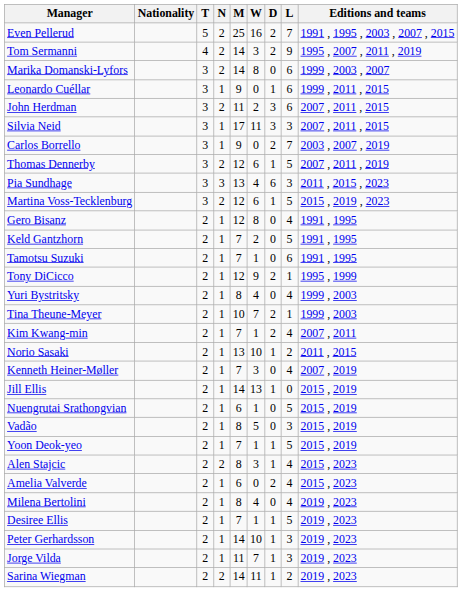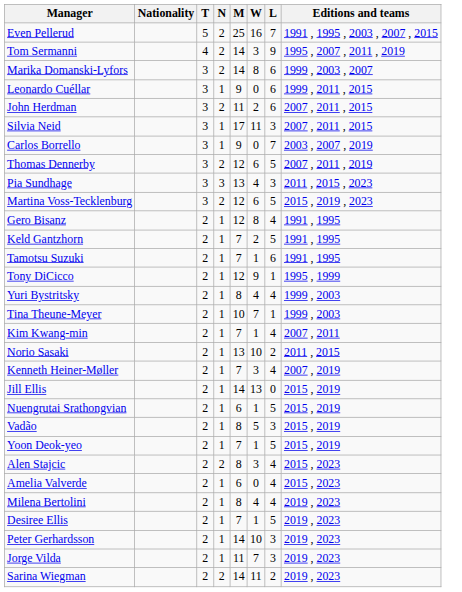- column: D | 2 | 2 | 0 | 1 | 3 | 3 | 2 | 1 | 6 | 1 | 0 | 0 | 0 | 2 | 0 | 2 | 2 | 1 | 0 | 1 | 0 | 0 | 1 | 1 | 2 | 0 | 1 | 1 | 1 | 1
